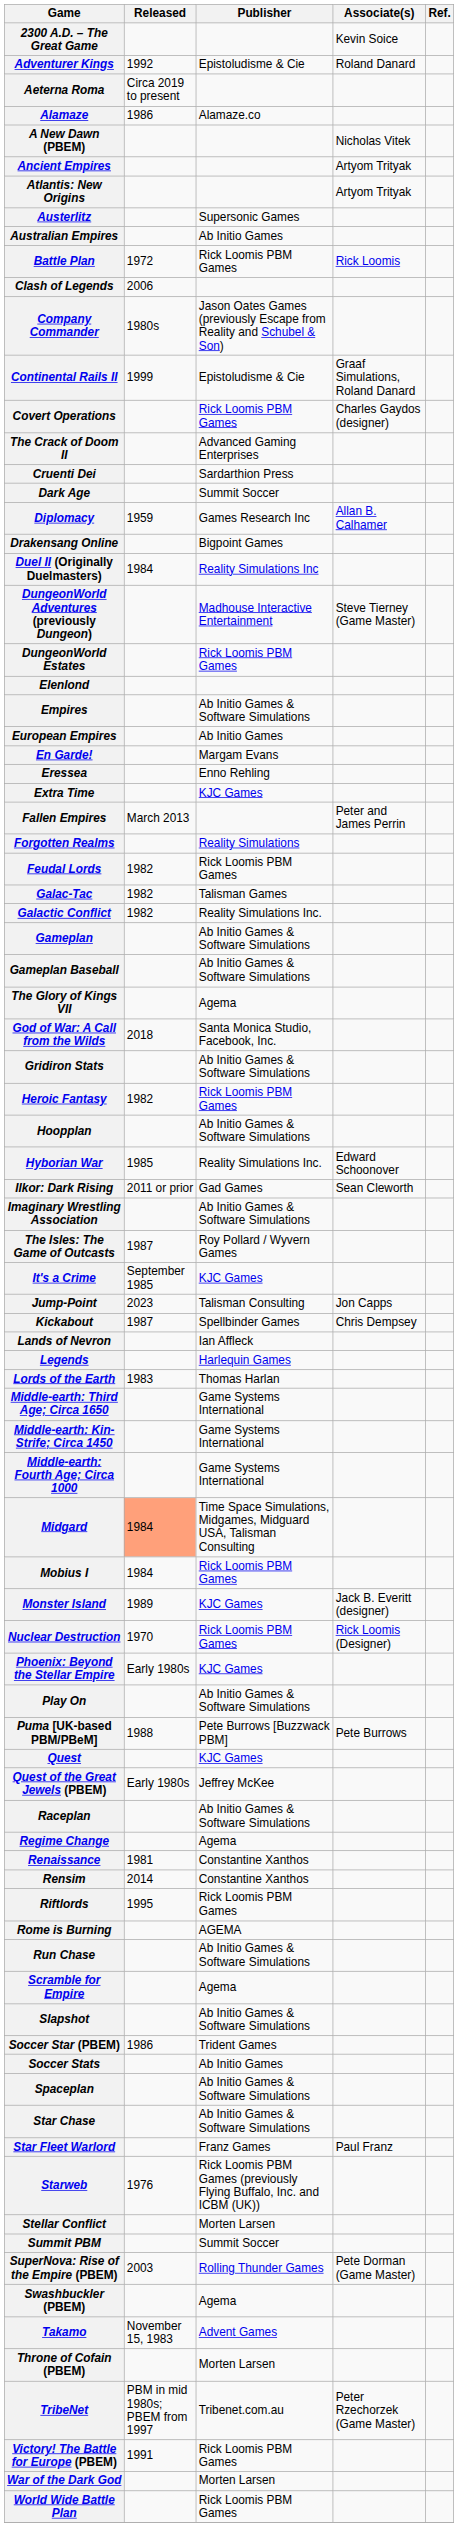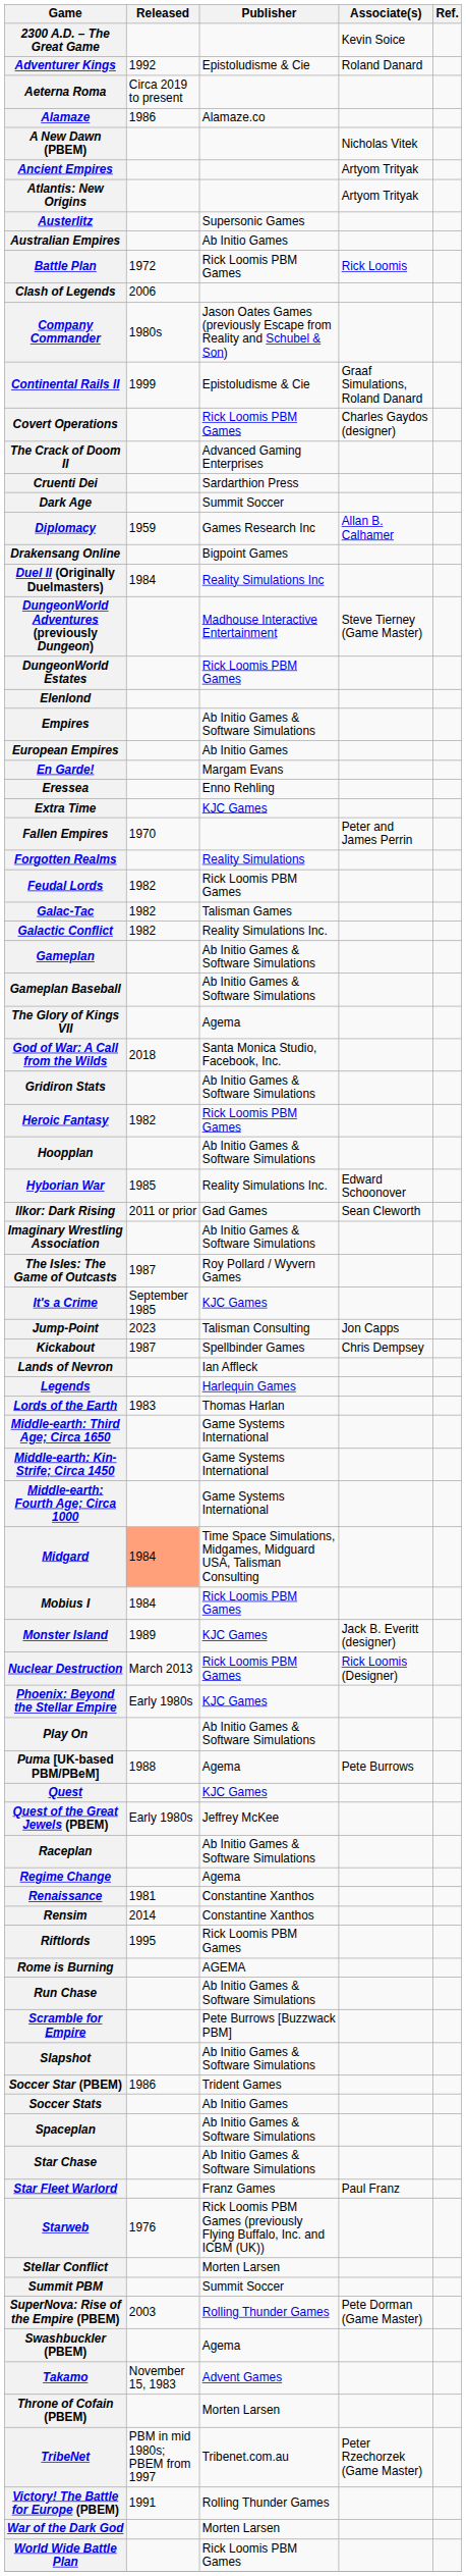Fallen Empires | Released: March 2013 -> 1970
Nuclear Destruction | Released: 1970 -> March 2013
Puma [UK-based PBM/PBeM] | Publisher: Pete Burrows [Buzzwack PBM] -> Agema
Scramble for Empire | Publisher: Agema -> Pete Burrows [Buzzwack PBM]
Victory! The Battle for Europe (PBEM) | Publisher: Rick Loomis PBM Games -> Rolling Thunder Games
